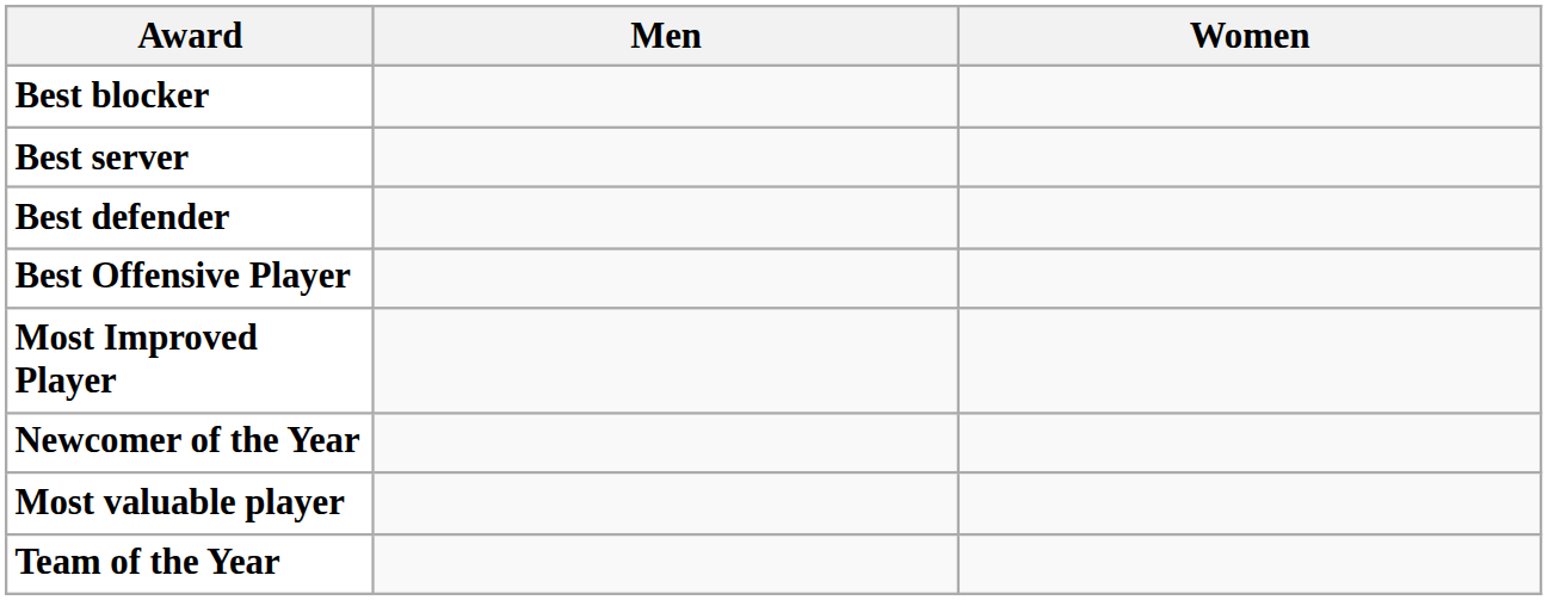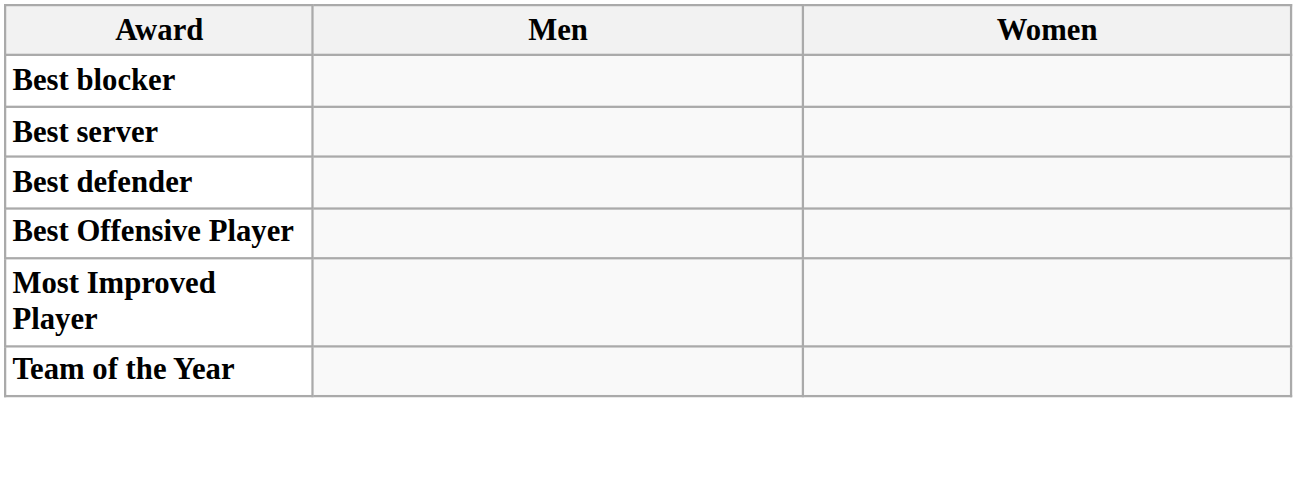- row: Newcomer of the Year
- row: Most valuable player
